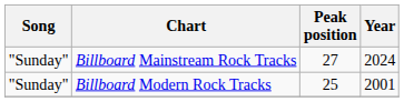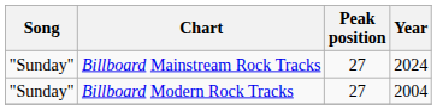Billboard Modern Rock Tracks | Peak position: 25 -> 27
Billboard Modern Rock Tracks | Year: 2001 -> 2004
